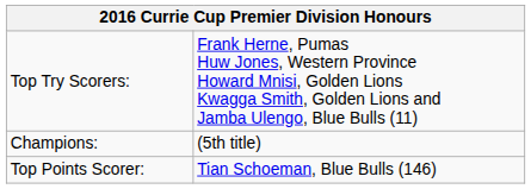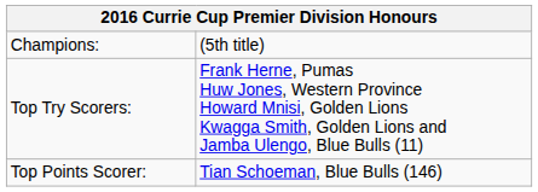rows swapped: Champions: <-> Top Try Scorers:
